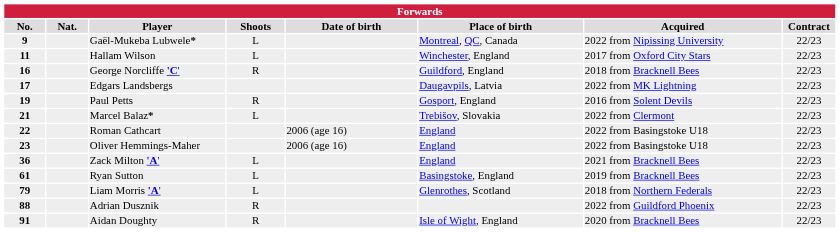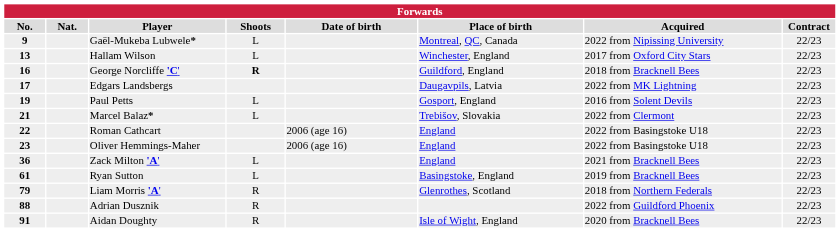Hallam Wilson | No.: 11 -> 13
George Norcliffe 'C' | Shoots: normal -> bold
Paul Petts | Shoots: R -> L
Liam Morris 'A' | Shoots: L -> R
